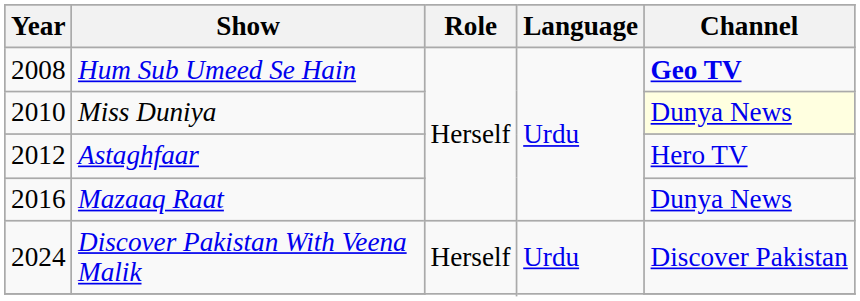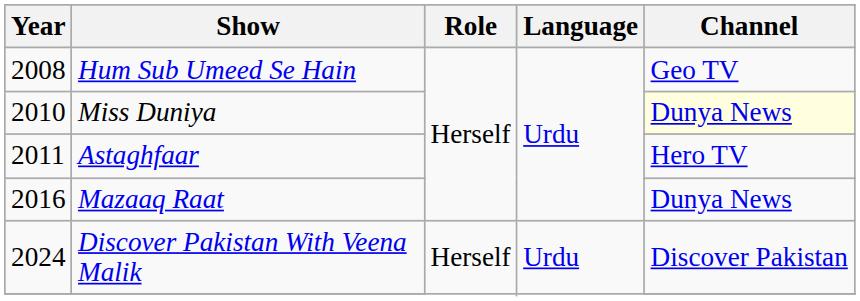Hum Sub Umeed Se Hain | Channel: bold -> normal
Astaghfaar | Year: 2012 -> 2011
